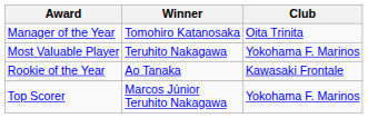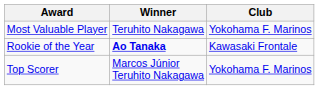- row: Manager of the Year | Tomohiro Katanosaka | Oita Trinita
Rookie of the Year | Winner: normal -> bold
